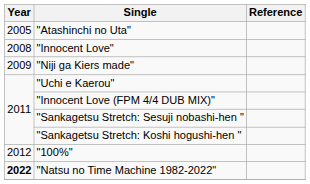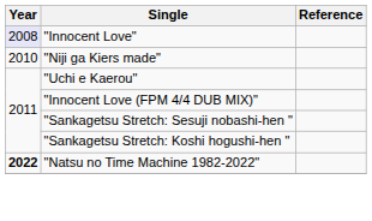- row: 2005 | "Atashinchi no Uta"
"Innocent Love" | Year: no background -> lavender background
"Niji ga Kiers made" | Year: 2009 -> 2010
- row: 2012 | "100%"
